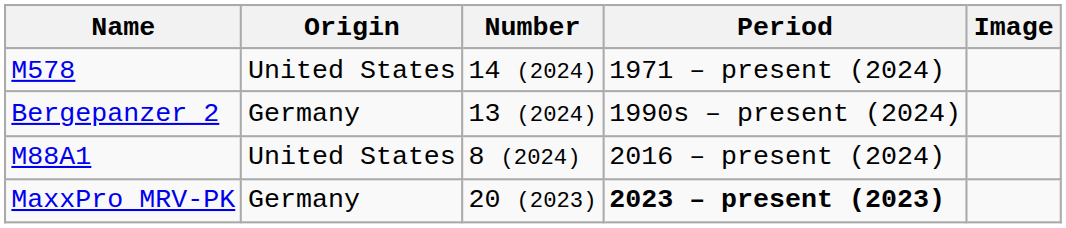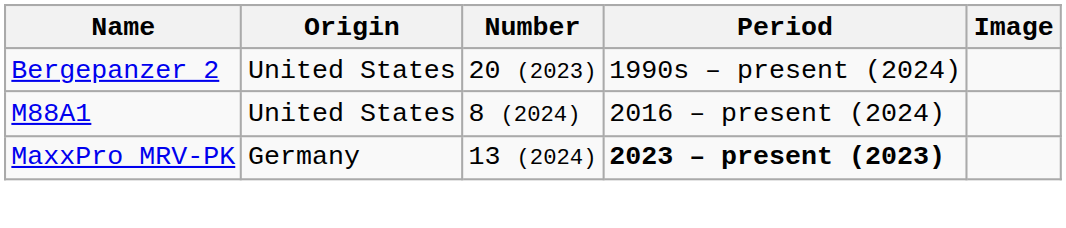- row: M578 | United States | 14 (2024) | 1971 – present (2024)
Bergepanzer 2 | Origin: Germany -> United States
Bergepanzer 2 | Number: 13 (2024) -> 20 (2023)
MaxxPro MRV-PK | Number: 20 (2023) -> 13 (2024)
